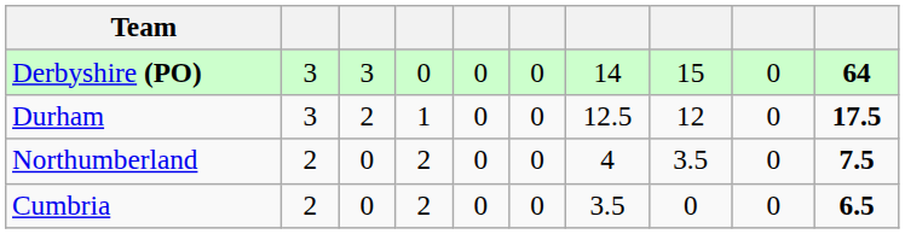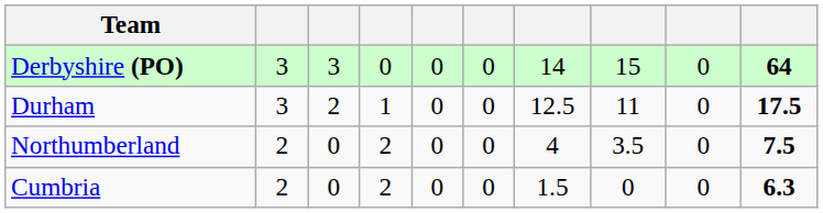Durham | column 8: 12 -> 11
Cumbria | column 7: 3.5 -> 1.5
Cumbria | column 10: 6.5 -> 6.3
